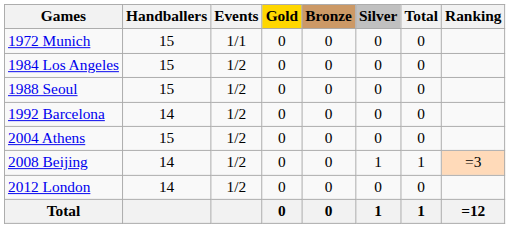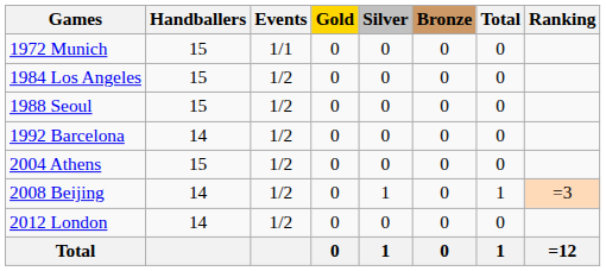columns swapped: Silver <-> Bronze
